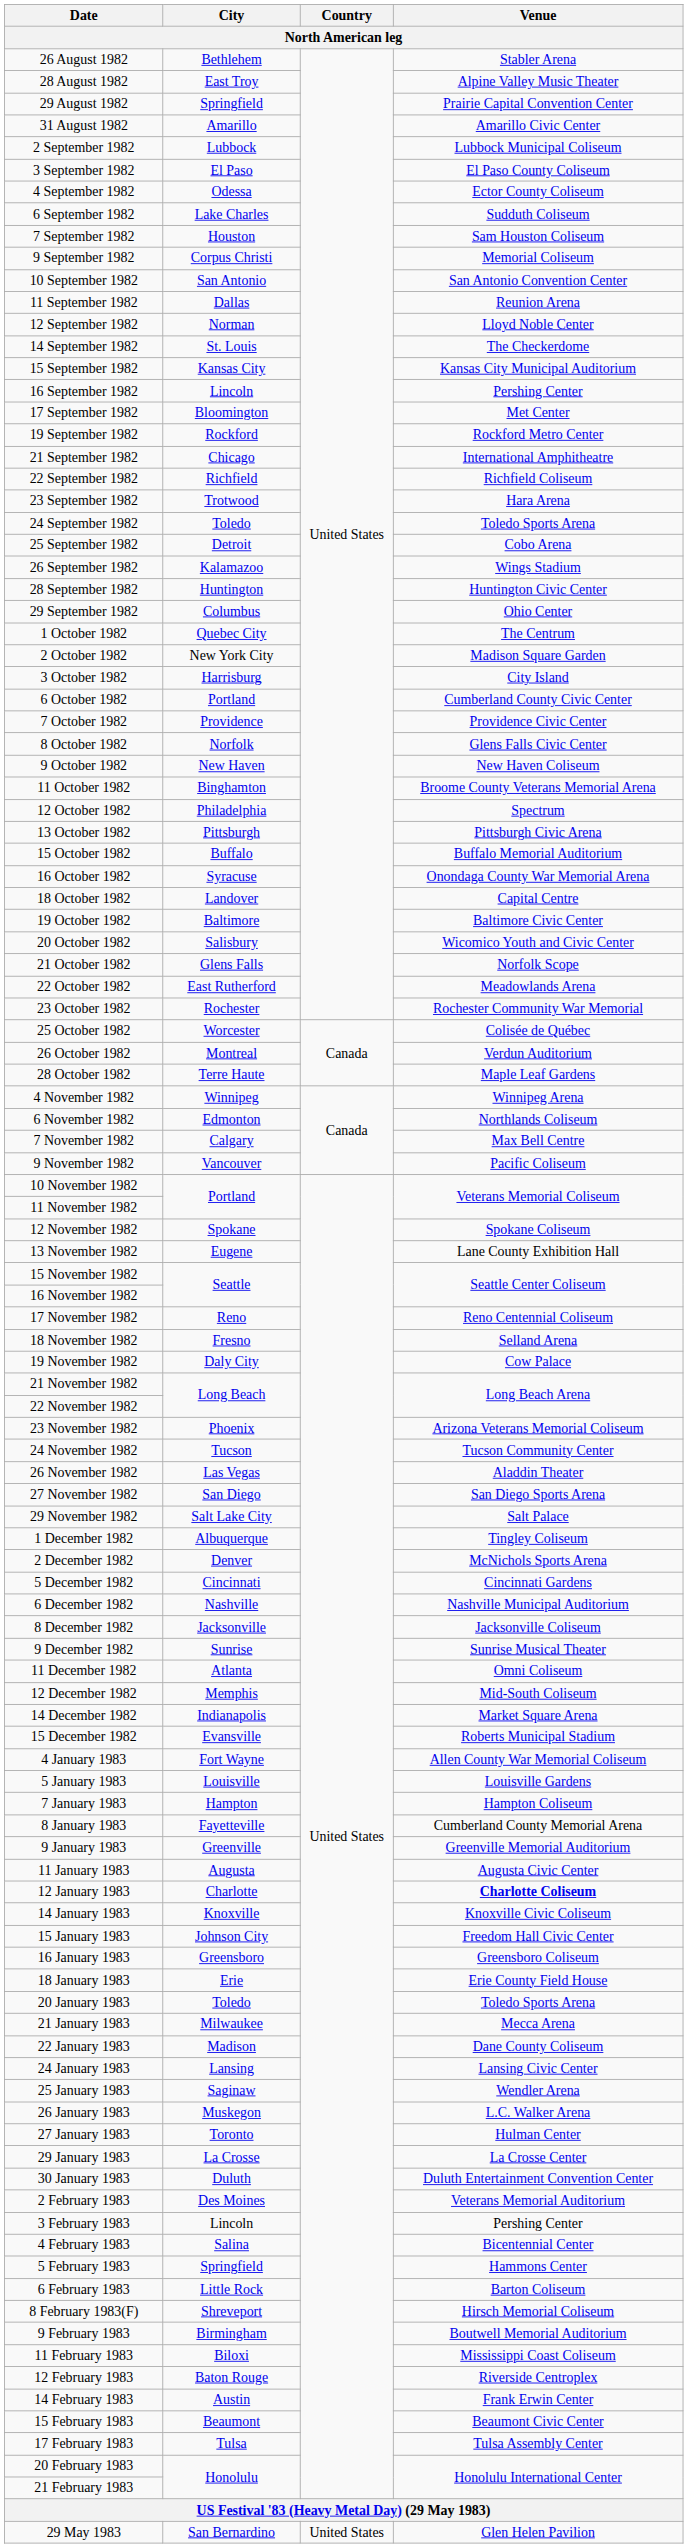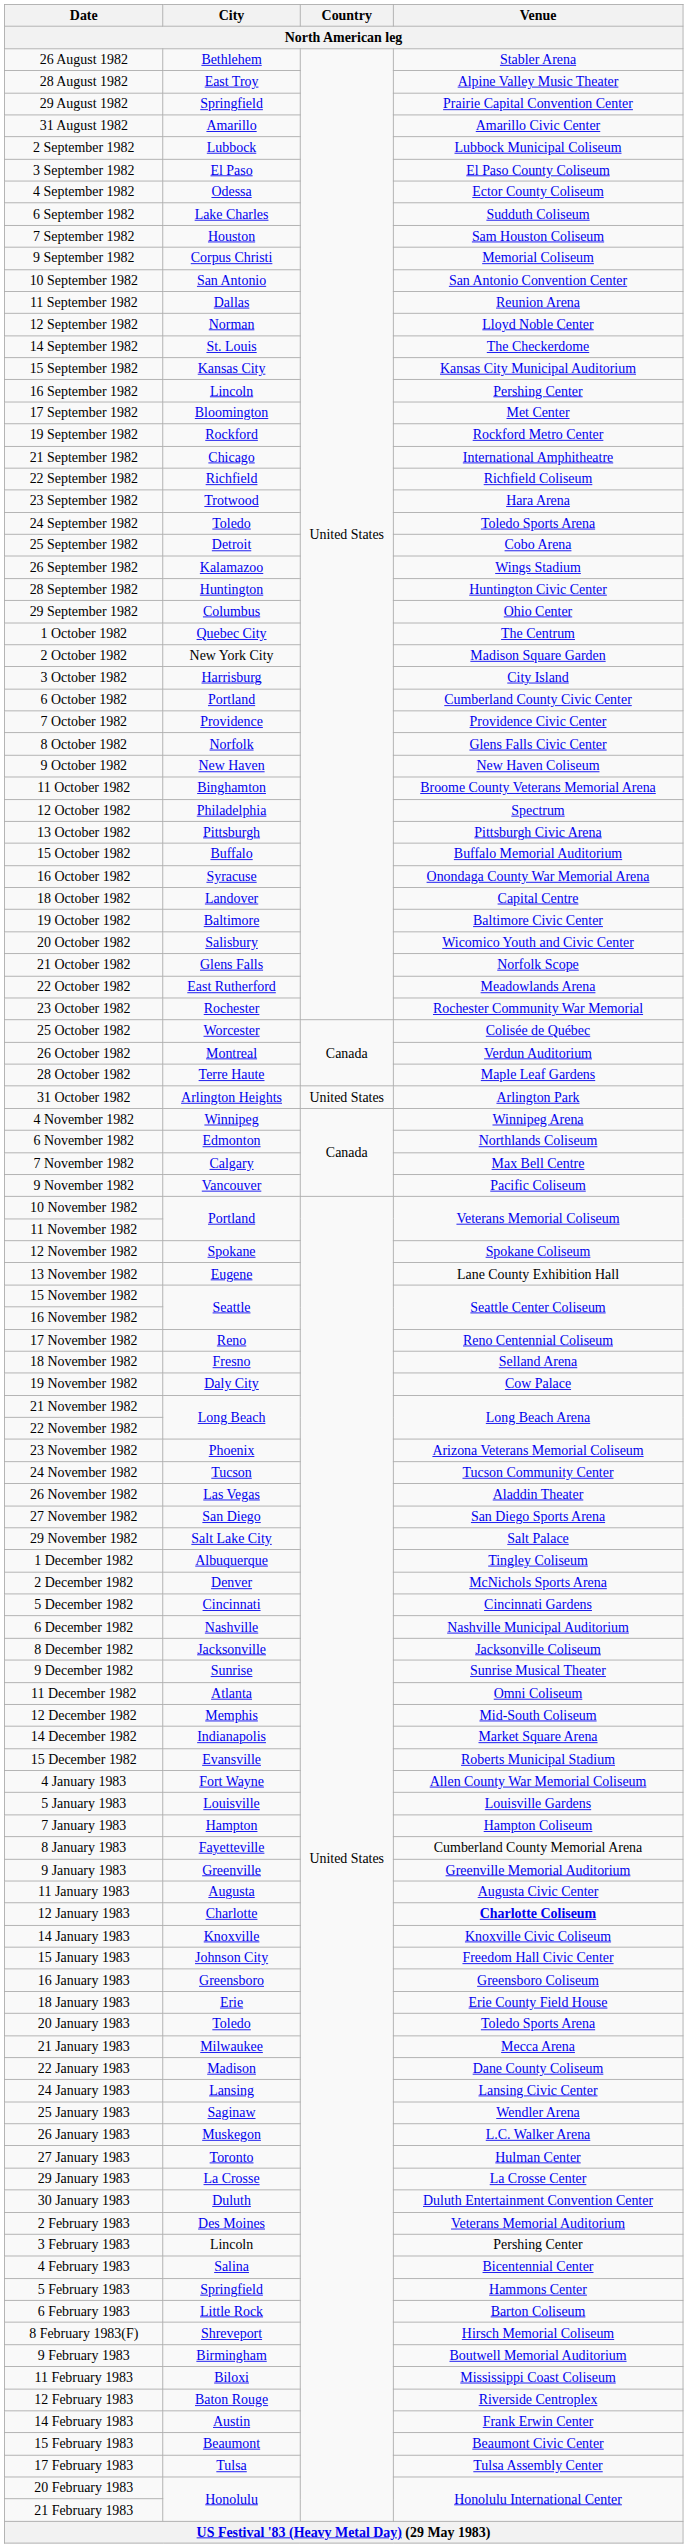+ row: 31 October 1982 | Arlington Heights | United States | Arlington Park
- row: 29 May 1983 | San Bernardino | United States | Glen Helen Pavilion
